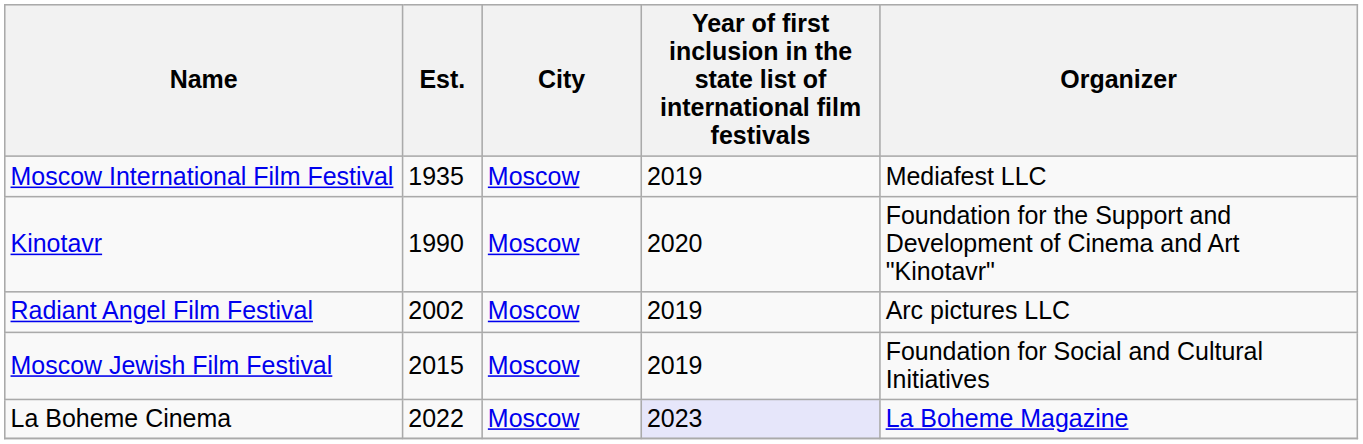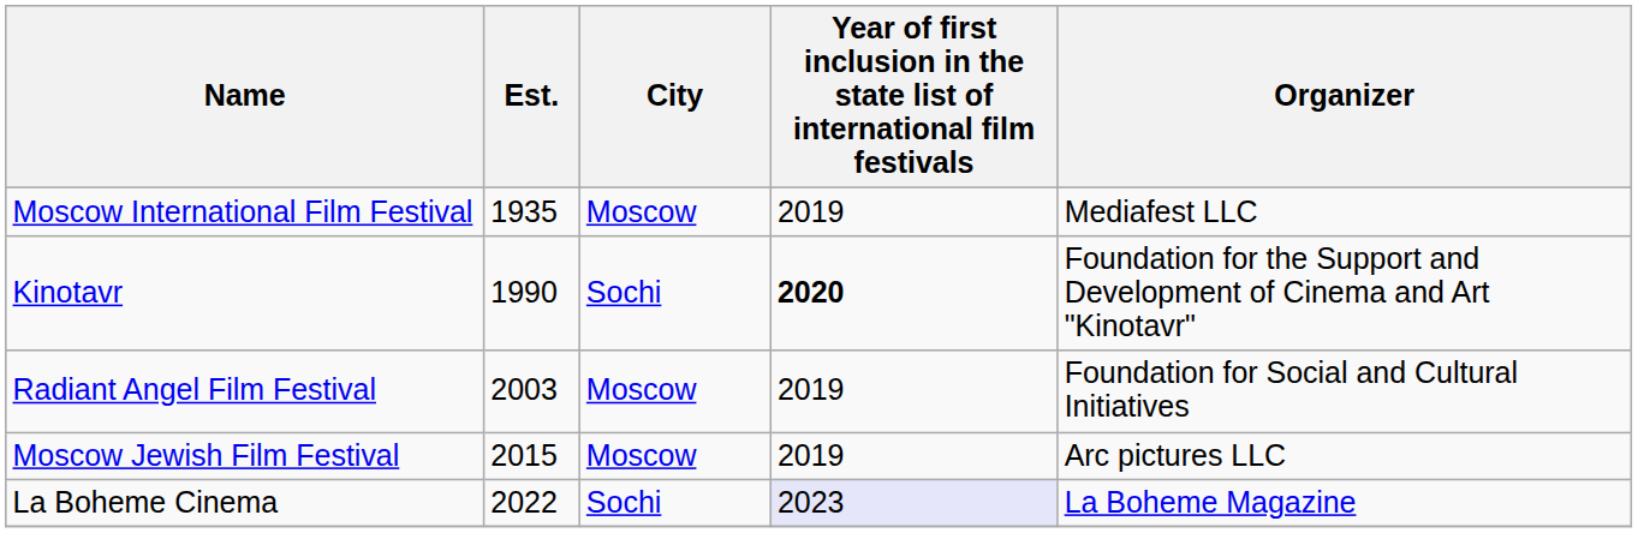Kinotavr | City: Moscow -> Sochi
Kinotavr | column 4: normal -> bold
Radiant Angel Film Festival | Est.: 2002 -> 2003
Radiant Angel Film Festival | Organizer: Arc pictures LLC -> Foundation for Social and Cultural Initiatives
Moscow Jewish Film Festival | Organizer: Foundation for Social and Cultural Initiatives -> Arc pictures LLC
La Boheme Cinema | City: Moscow -> Sochi
